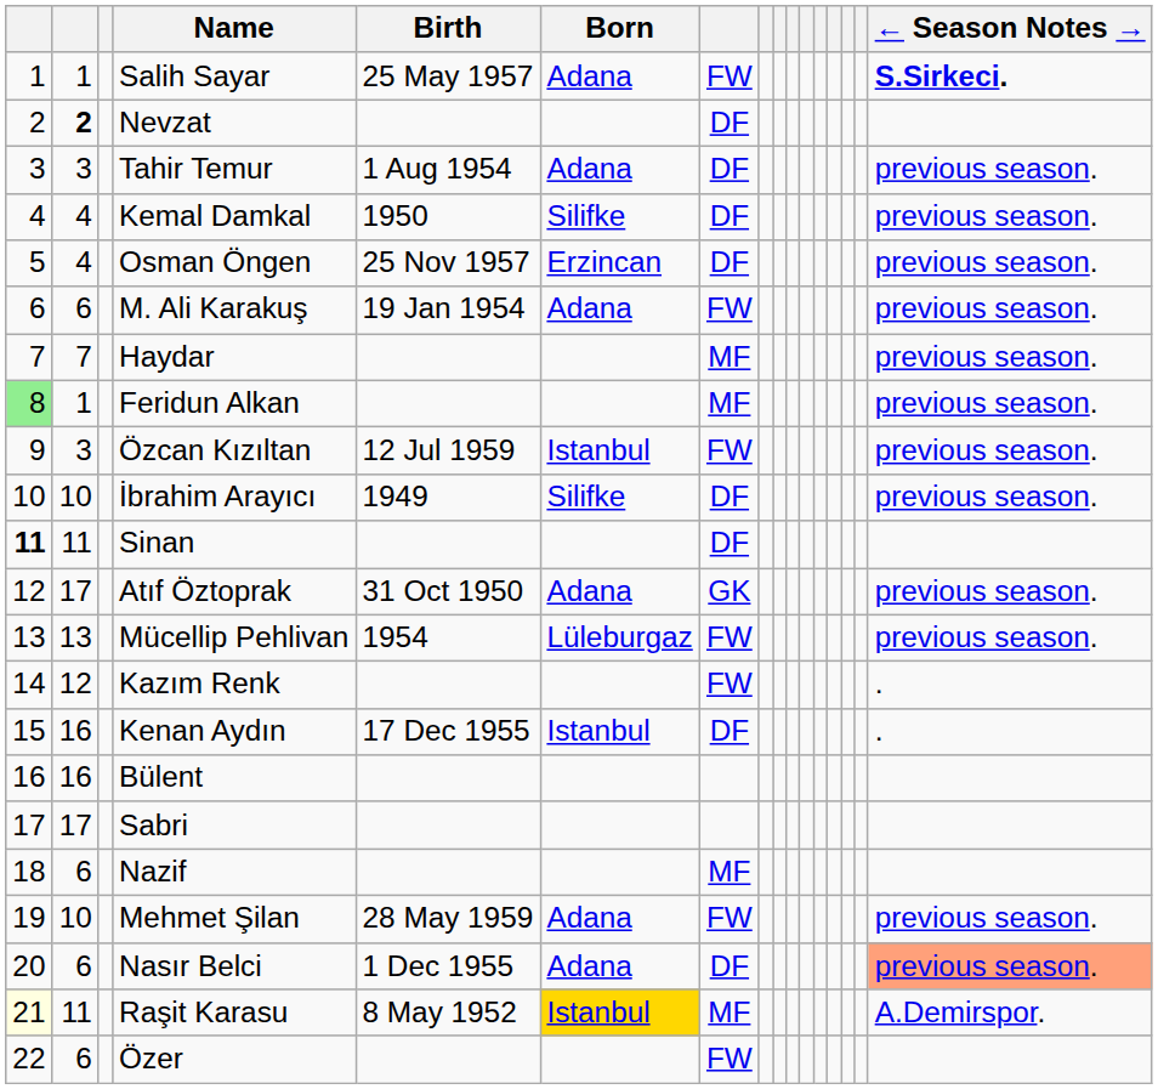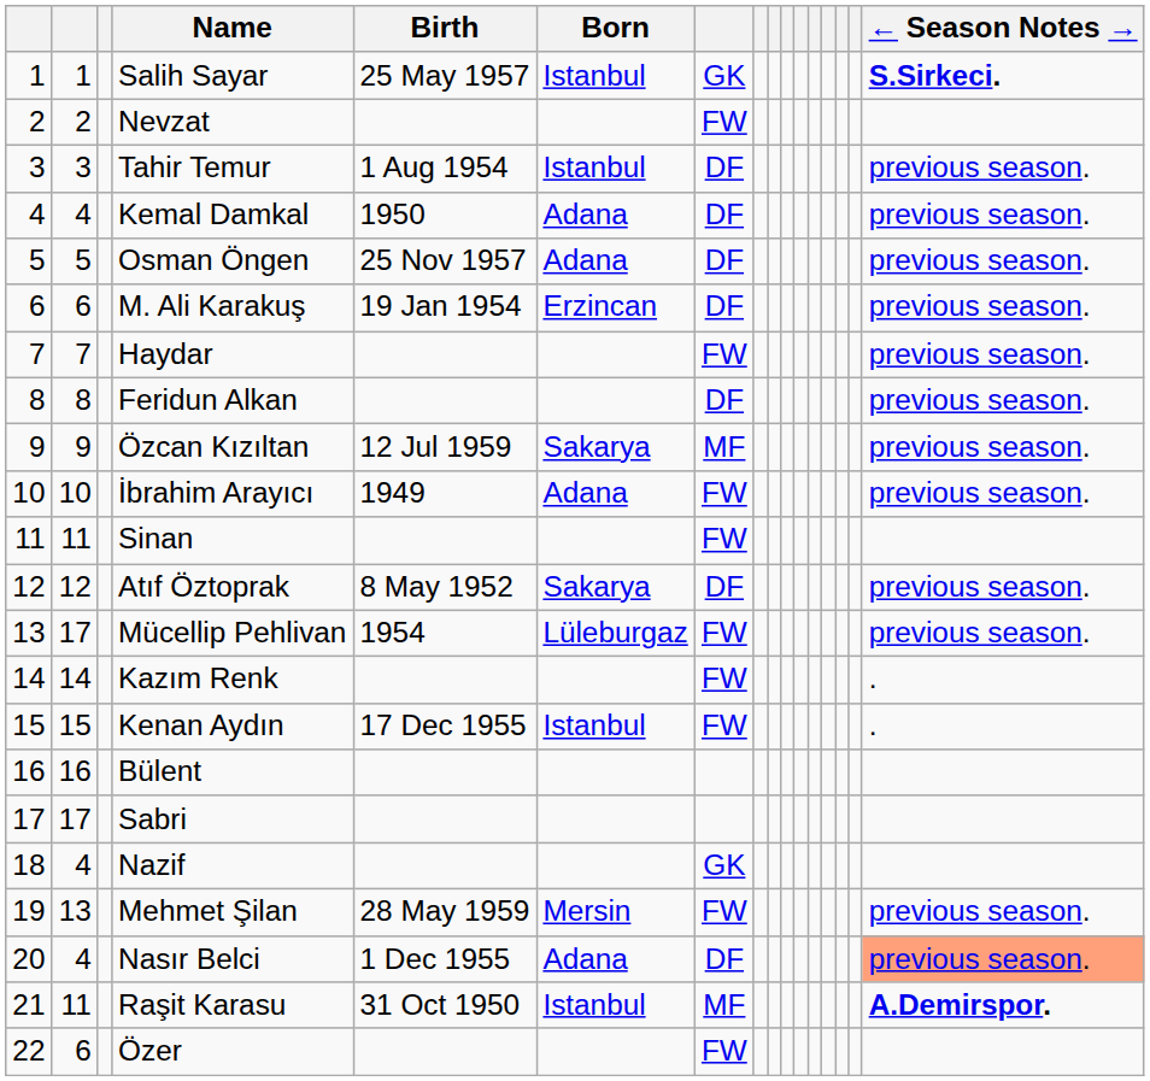Salih Sayar | Born: Adana -> Istanbul
Salih Sayar | column 7: FW -> GK
Nevzat | column 2: bold -> normal
Nevzat | column 7: DF -> FW
Tahir Temur | Born: Adana -> Istanbul
Kemal Damkal | Born: Silifke -> Adana
Osman Öngen | column 2: 4 -> 5
Osman Öngen | Born: Erzincan -> Adana
M. Ali Karakuş | Born: Adana -> Erzincan
M. Ali Karakuş | column 7: FW -> DF
Haydar | column 7: MF -> FW
Feridun Alkan | column 1: lightgreen background -> no background
Feridun Alkan | column 2: 1 -> 8
Feridun Alkan | column 7: MF -> DF
Özcan Kızıltan | column 2: 3 -> 9
Özcan Kızıltan | Born: Istanbul -> Sakarya
Özcan Kızıltan | column 7: FW -> MF
İbrahim Arayıcı | Born: Silifke -> Adana
İbrahim Arayıcı | column 7: DF -> FW
Sinan | column 1: bold -> normal
Sinan | column 7: DF -> FW
Atıf Öztoprak | column 2: 17 -> 12
Atıf Öztoprak | Birth: 31 Oct 1950 -> 8 May 1952
Atıf Öztoprak | Born: Adana -> Sakarya
Atıf Öztoprak | column 7: GK -> DF
Mücellip Pehlivan | column 2: 13 -> 17
Kazım Renk | column 2: 12 -> 14
Kenan Aydın | column 2: 16 -> 15
Kenan Aydın | column 7: DF -> FW
Nazif | column 2: 6 -> 4
Nazif | column 7: MF -> GK
Mehmet Şilan | column 2: 10 -> 13
Mehmet Şilan | Born: Adana -> Mersin
Nasır Belci | column 2: 6 -> 4
Raşit Karasu | column 1: lightyellow background -> no background
Raşit Karasu | Birth: 8 May 1952 -> 31 Oct 1950
Raşit Karasu | Born: gold background -> no background
Raşit Karasu | ← Season Notes →: normal -> bold
